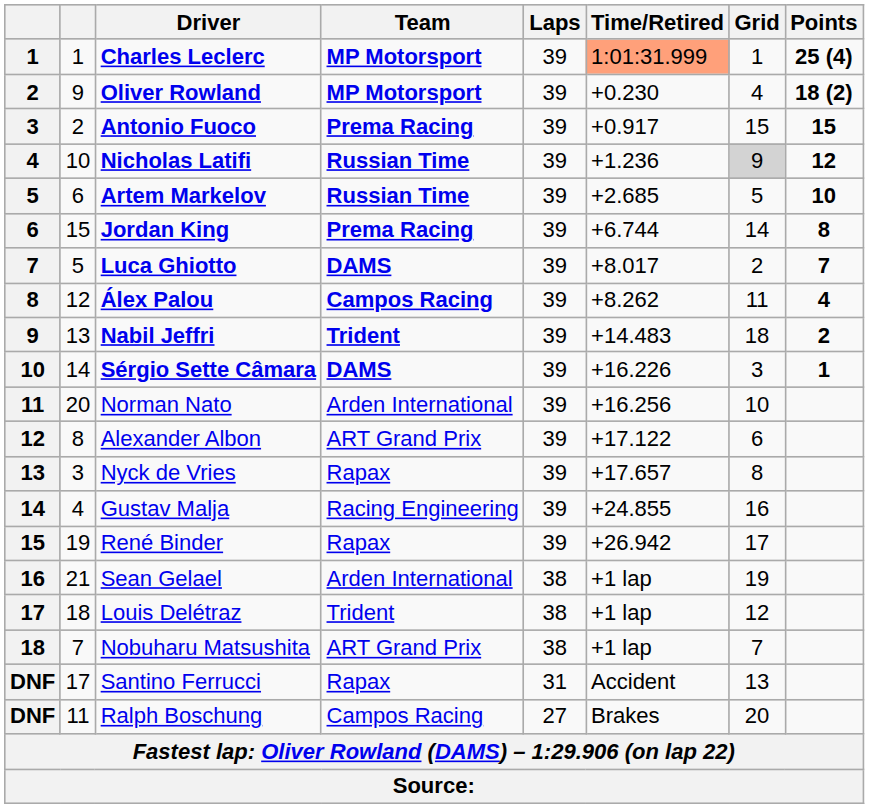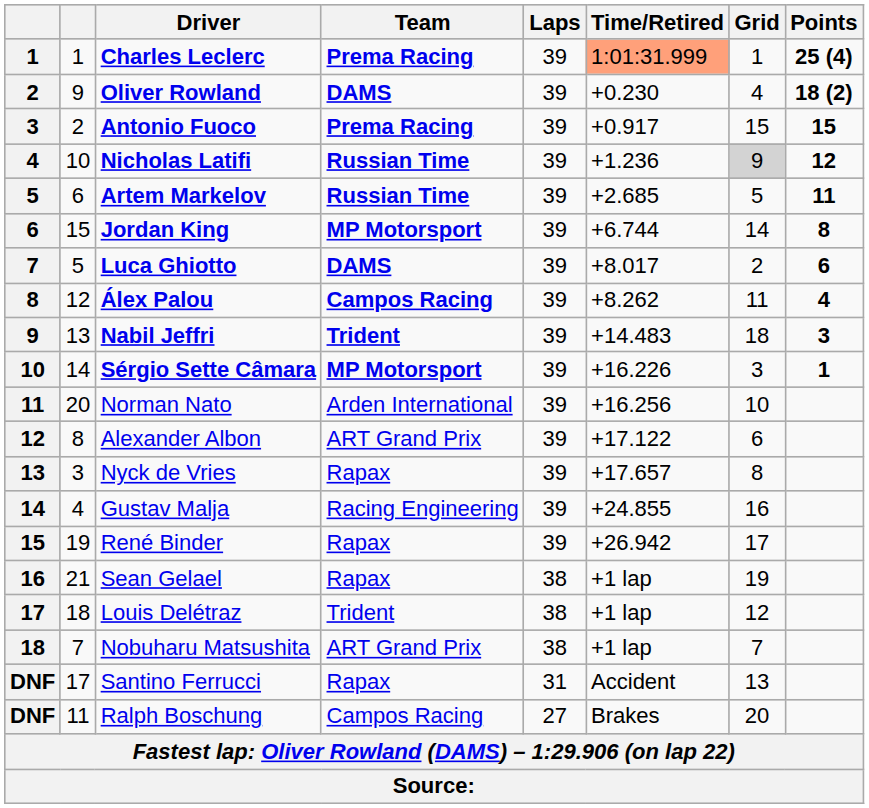Charles Leclerc | Team: MP Motorsport -> Prema Racing
Oliver Rowland | Team: MP Motorsport -> DAMS
Artem Markelov | Points: 10 -> 11
Jordan King | Team: Prema Racing -> MP Motorsport
Luca Ghiotto | Points: 7 -> 6
Nabil Jeffri | Points: 2 -> 3
Sérgio Sette Câmara | Team: DAMS -> MP Motorsport
Sean Gelael | Team: Arden International -> Rapax
